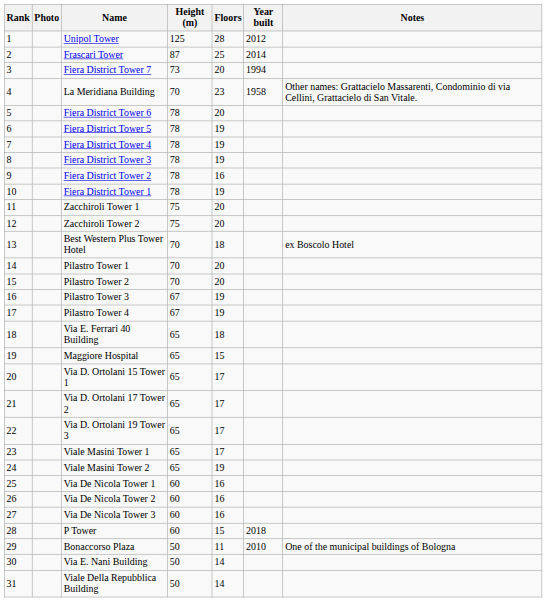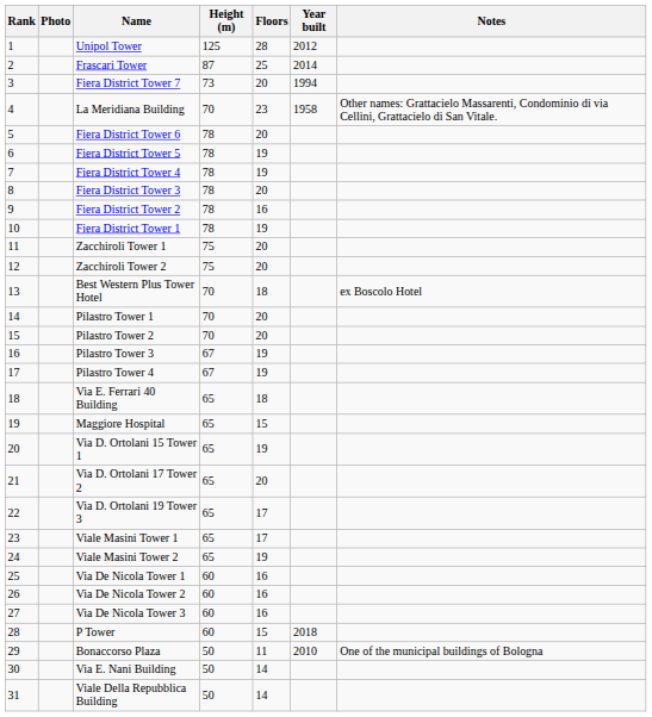Fiera District Tower 3 | Floors: 19 -> 20
Via D. Ortolani 15 Tower 1 | Floors: 17 -> 19
Via D. Ortolani 17 Tower 2 | Floors: 17 -> 20
